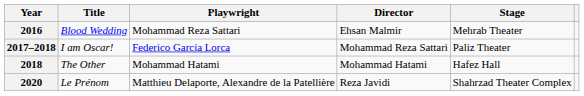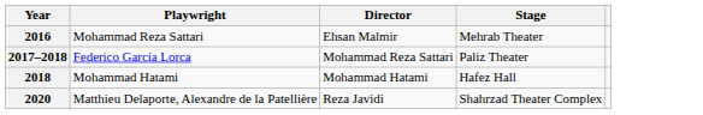- column: Title | Blood Wedding | I am Oscar! | The Other | Le Prénom
